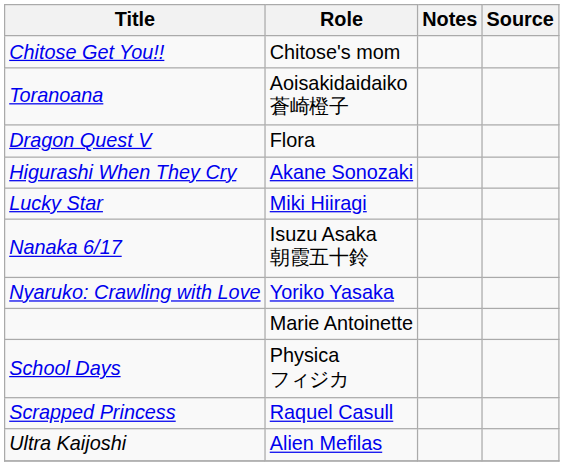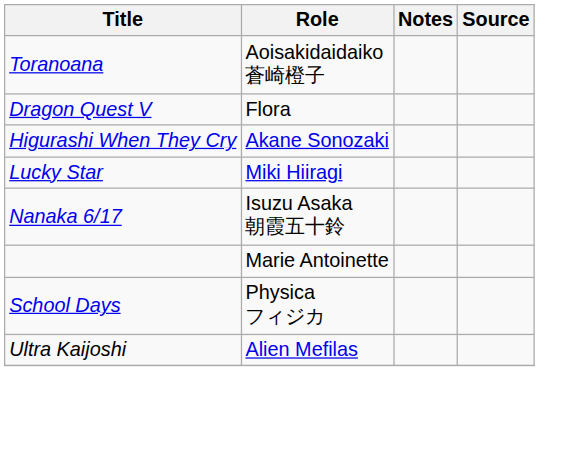- row: Chitose Get You!! | Chitose's mom
- row: Nyaruko: Crawling with Love | Yoriko Yasaka
- row: Scrapped Princess | Raquel Casull
